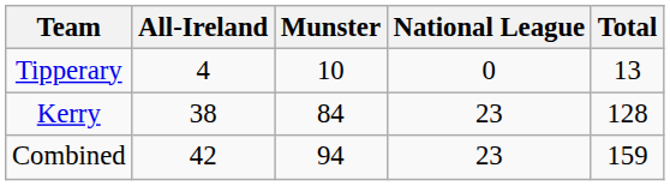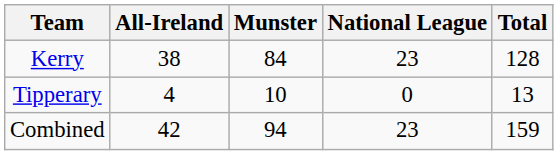rows swapped: Kerry <-> Tipperary
